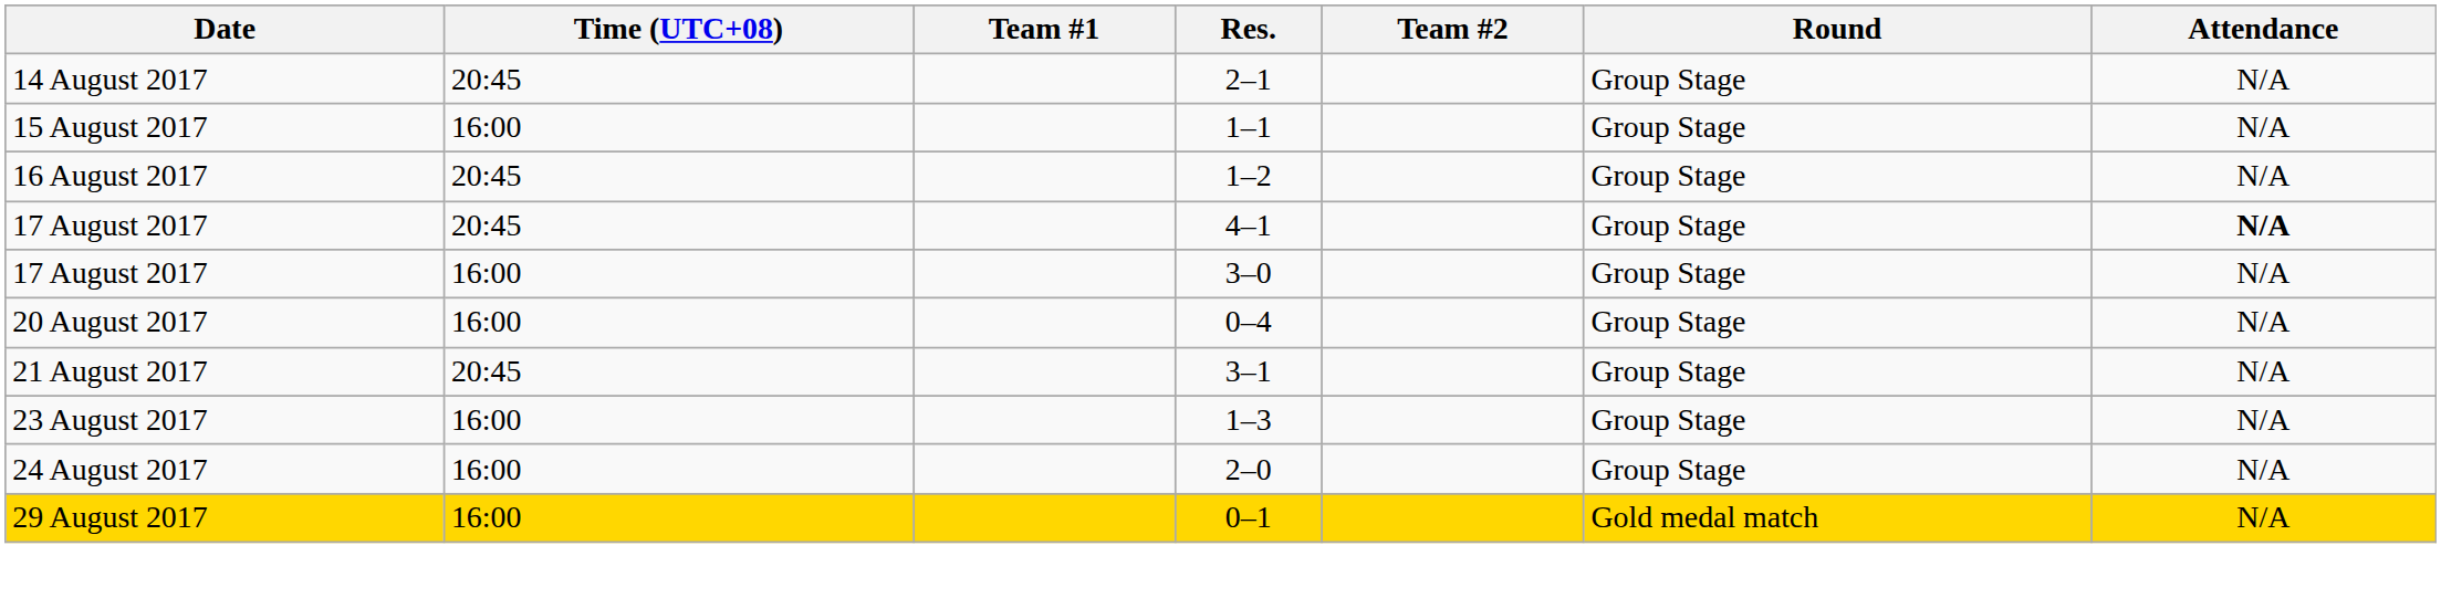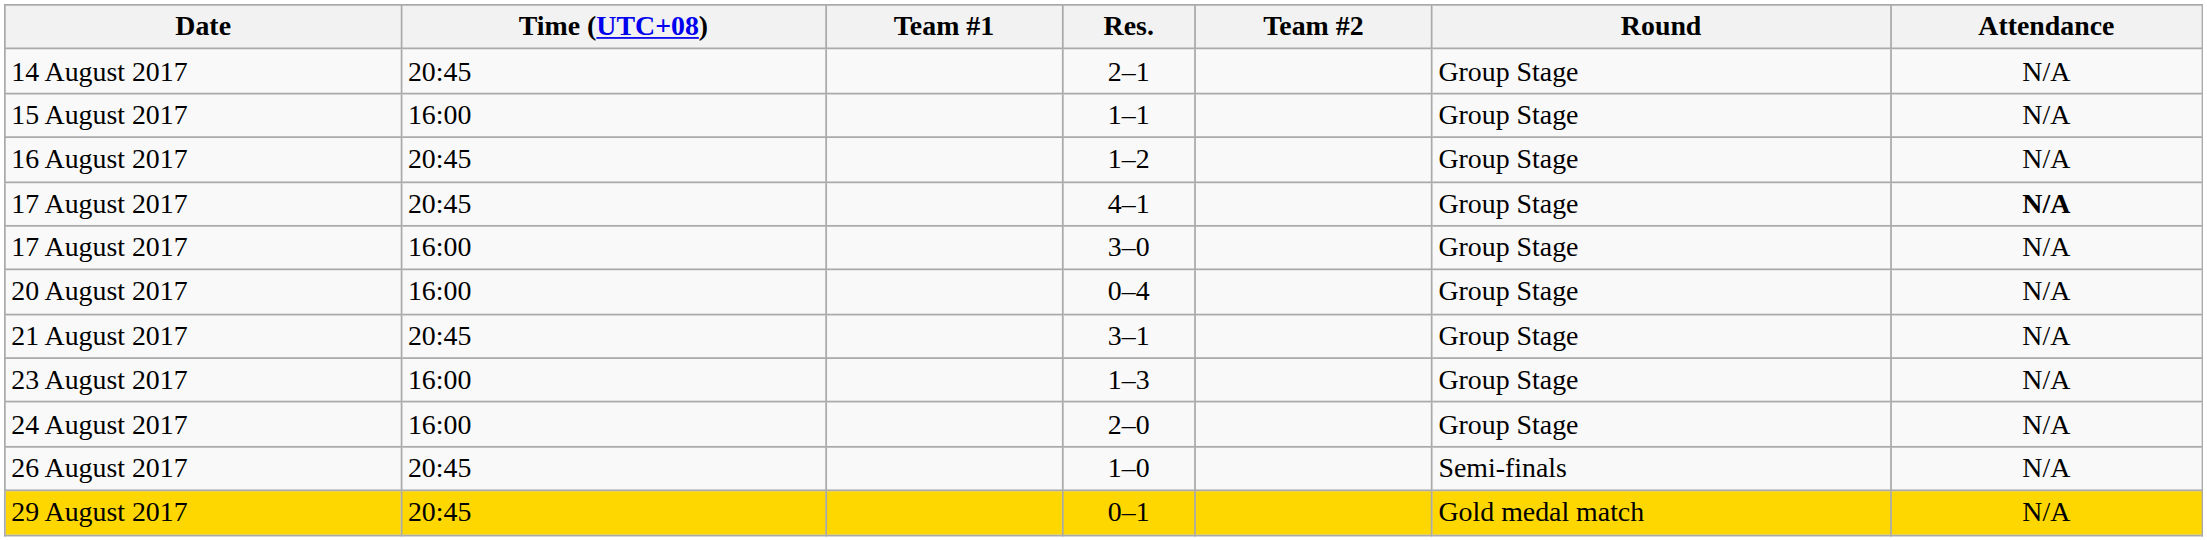+ row: 26 August 2017 | 20:45 | 1–0 | Semi-finals | N/A
29 August 2017 | Time (UTC+08): 16:00 -> 20:45
